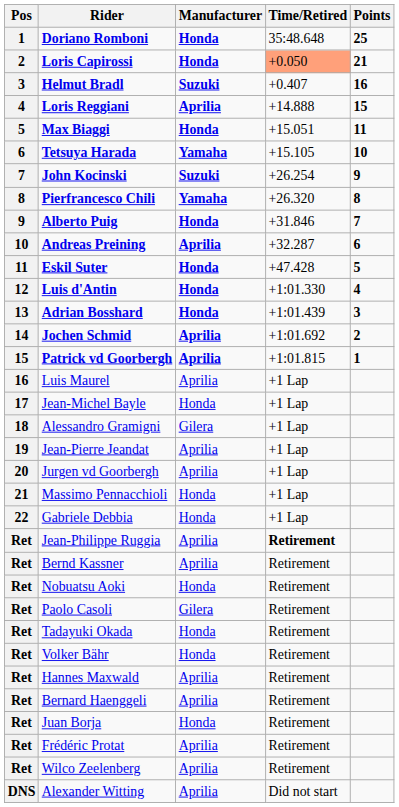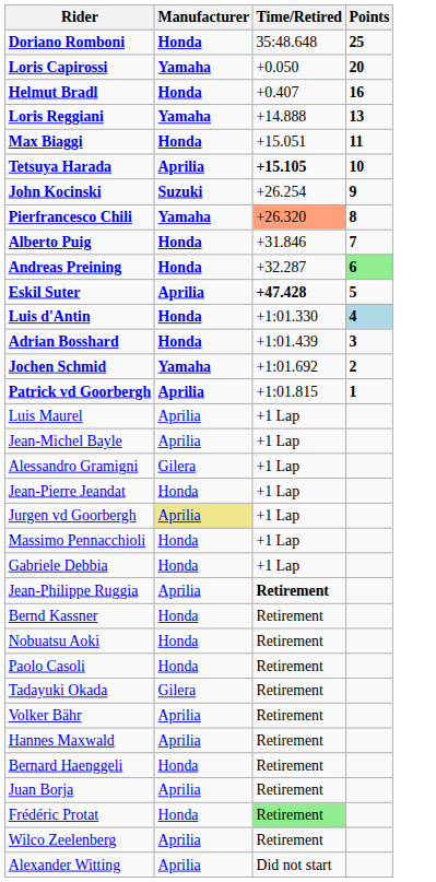- column: Pos | 1 | 2 | 3 | 4 | 5 | 6 | 7 | 8 | 9 | 10 | 11 | 12 | 13 | 14 | 15 | 16 | 17 | 18 | 19 | 20 | 21 | 22 | Ret | Ret | Ret | Ret | Ret | Ret | Ret | Ret | Ret | Ret | Ret | DNS
Loris Capirossi | Manufacturer: Honda -> Yamaha
Loris Capirossi | Time/Retired: lightsalmon background -> no background
Loris Capirossi | Points: 21 -> 20
Helmut Bradl | Manufacturer: Suzuki -> Honda
Loris Reggiani | Manufacturer: Aprilia -> Yamaha
Loris Reggiani | Points: 15 -> 13
Tetsuya Harada | Manufacturer: Yamaha -> Aprilia
Tetsuya Harada | Time/Retired: normal -> bold
Pierfrancesco Chili | Time/Retired: no background -> lightsalmon background
Andreas Preining | Manufacturer: Aprilia -> Honda
Andreas Preining | Points: no background -> lightgreen background
Eskil Suter | Manufacturer: Honda -> Aprilia
Eskil Suter | Time/Retired: normal -> bold
Luis d'Antin | Points: no background -> lightblue background
Jochen Schmid | Manufacturer: Aprilia -> Yamaha
Jean-Michel Bayle | Manufacturer: Honda -> Aprilia
Jean-Pierre Jeandat | Manufacturer: Aprilia -> Honda
Jurgen vd Goorbergh | Manufacturer: no background -> khaki background
Bernd Kassner | Manufacturer: Aprilia -> Honda
Paolo Casoli | Manufacturer: Gilera -> Honda
Tadayuki Okada | Manufacturer: Honda -> Gilera
Volker Bähr | Manufacturer: Honda -> Aprilia
Bernard Haenggeli | Manufacturer: Aprilia -> Honda
Juan Borja | Manufacturer: Honda -> Aprilia
Frédéric Protat | Manufacturer: Aprilia -> Honda
Frédéric Protat | Time/Retired: no background -> lightgreen background
